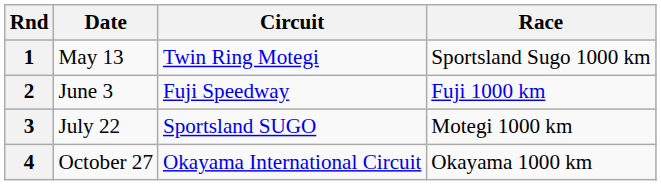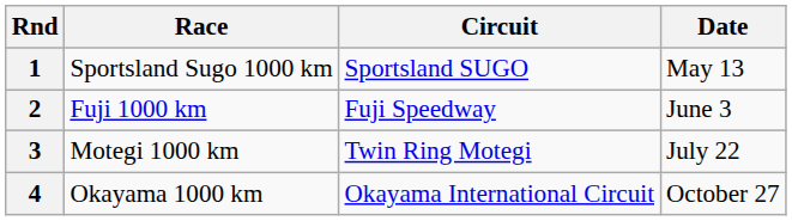columns swapped: Race <-> Date
1 | Circuit: Twin Ring Motegi -> Sportsland SUGO
3 | Circuit: Sportsland SUGO -> Twin Ring Motegi
